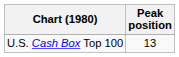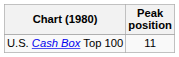U.S. Cash Box Top 100 | Peak position: 13 -> 11
